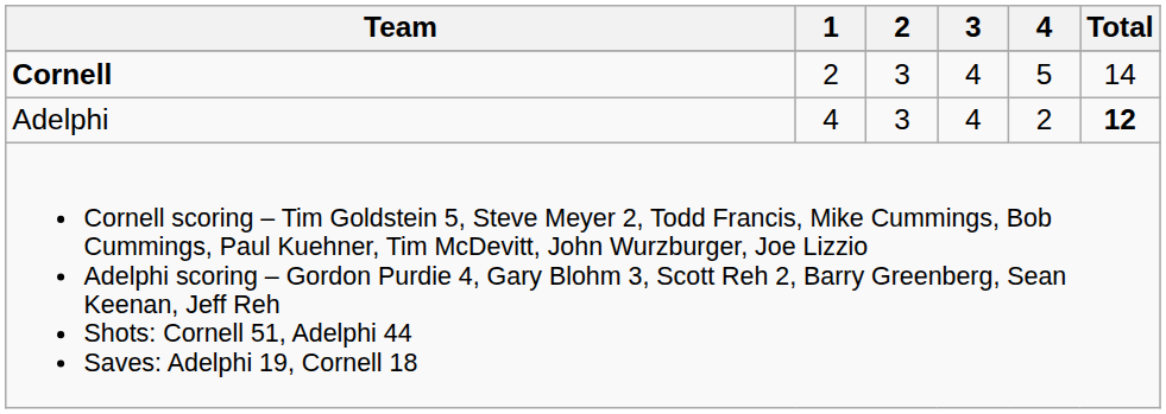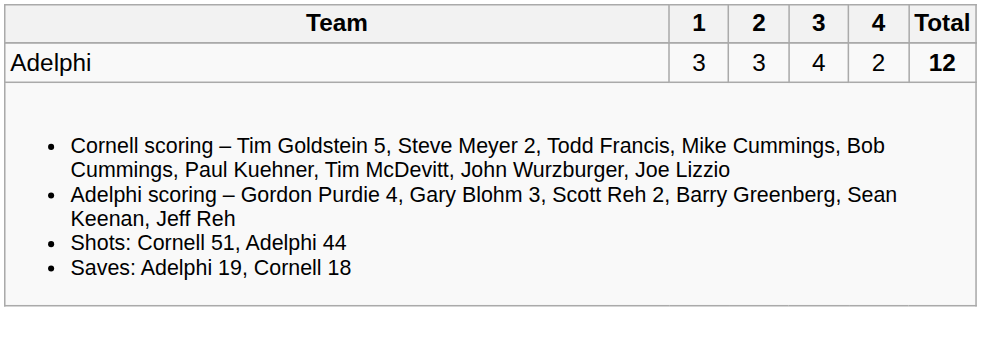- row: Cornell | 2 | 3 | 4 | 5 | 14
Adelphi | 1: 4 -> 3
